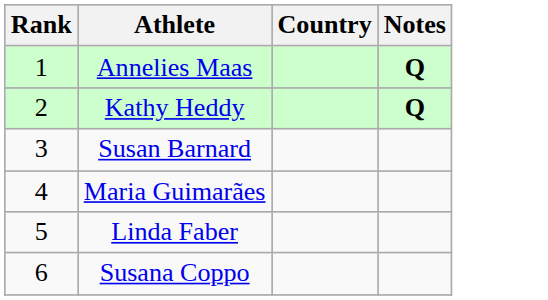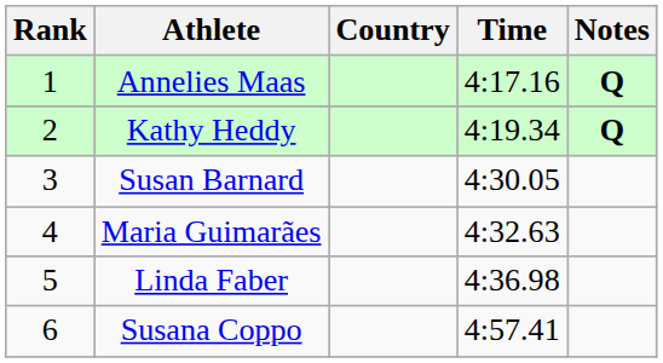+ column: Time | 4:17.16 | 4:19.34 | 4:30.05 | 4:32.63 | 4:36.98 | 4:57.41
